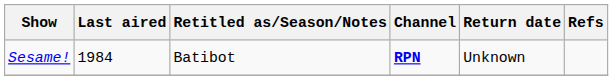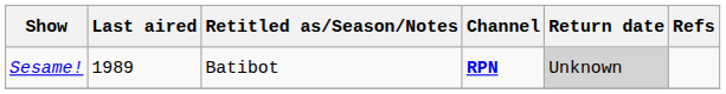Sesame! | Last aired: 1984 -> 1989
Sesame! | Return date: no background -> lightgrey background
